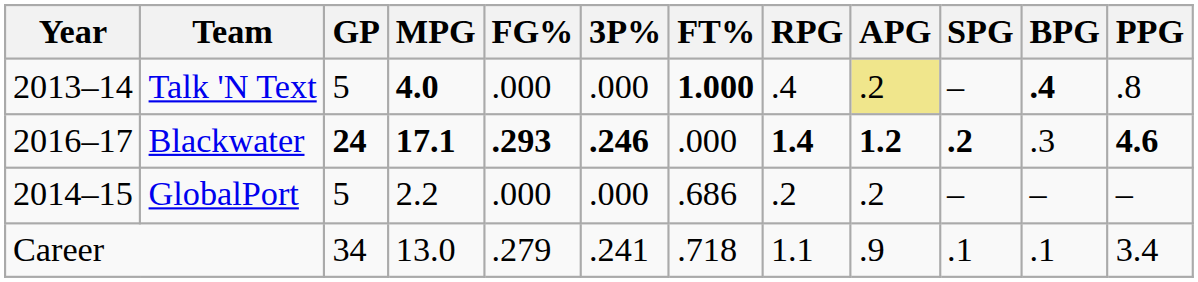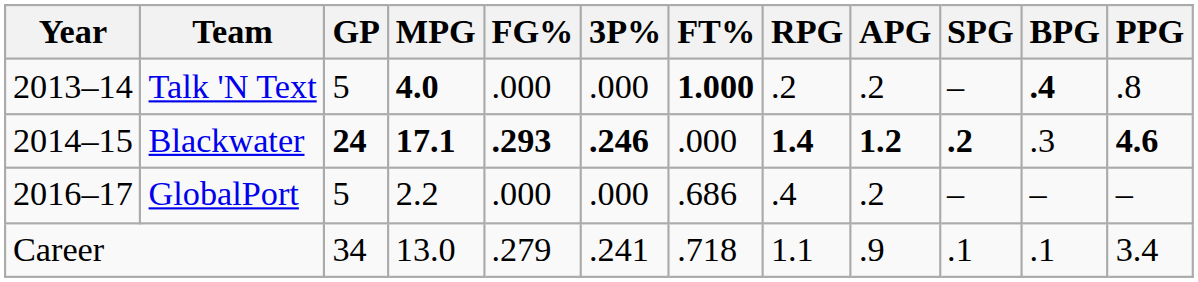Talk 'N Text | RPG: .4 -> .2
Talk 'N Text | APG: khaki background -> no background
Blackwater | Year: 2016–17 -> 2014–15
GlobalPort | Year: 2014–15 -> 2016–17
GlobalPort | RPG: .2 -> .4
